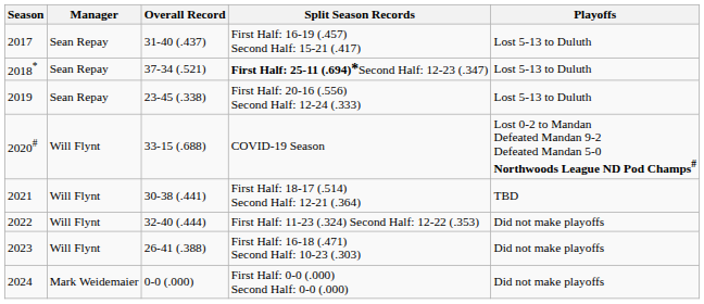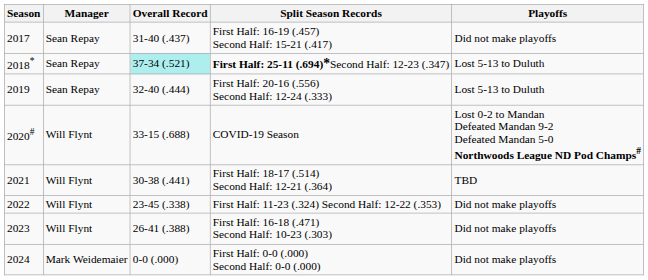First Half: 16-19 (.457) Second Half: 15-21 (.417) | Playoffs: Lost 5-13 to Duluth -> Did not make playoffs
First Half: 25-11 (.694)*Second Half: 12-23 (.347) | Overall Record: no background -> paleturquoise background
First Half: 20-16 (.556) Second Half: 12-24 (.333) | Overall Record: 23-45 (.338) -> 32-40 (.444)
First Half: 11-23 (.324) Second Half: 12-22 (.353) | Overall Record: 32-40 (.444) -> 23-45 (.338)
